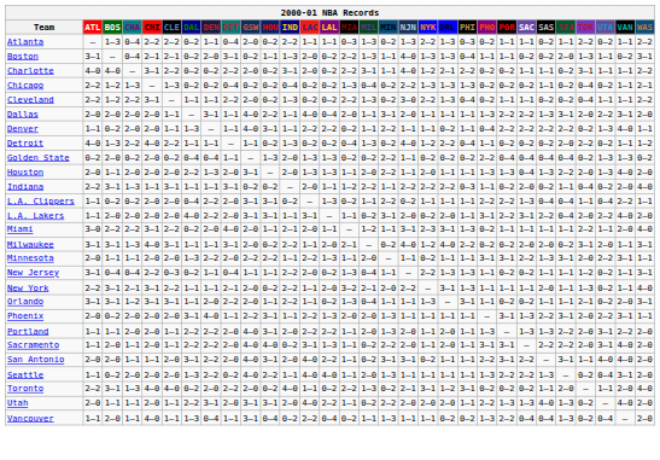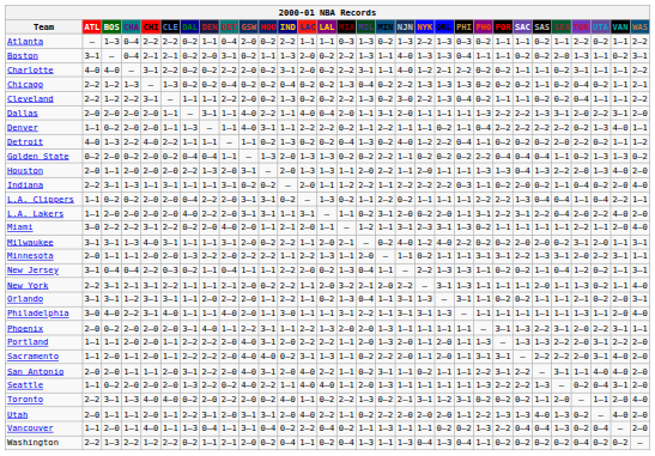Golden State | SEA: 0–4 -> 1–1
New Jersey | SEA: 1–1 -> 0–4
Orlando | NJN: 1–1 -> 3–1
+ row: Philadelphia | 3–0 | 4–0 | 2–2 | 3–1 | 4–0 | 1–1 | 1–1 | 4–0 | 2–0 | 1–1 | 3–0 | 1–1 | 1–1 | 3–1 | 2–2 | 1–1 | 3–1 | 3–1 | 1–3 | – | 1–1 | 1–1 | 1–1 | 1–1 | 1–1 | 1–3 | 1–1 | 2–0 | 4–0
San Antonio | NJN: 3–1 -> 1–1
+ row: Washington | 2–2 | 1–3 | 2–2 | 1–2 | 2–2 | 0–2 | 1–1 | 2–1 | 2–0 | 0–2 | 0–4 | 1–1 | 0–2 | 0–4 | 1–3 | 1–1 | 1–3 | 0–4 | 1–3 | 0–4 | 1–1 | 0–2 | 0–2 | 0–2 | 0–2 | 0–4 | 0–2 | 0–2 | —
